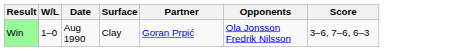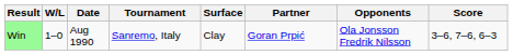+ column: Tournament | Sanremo, Italy
